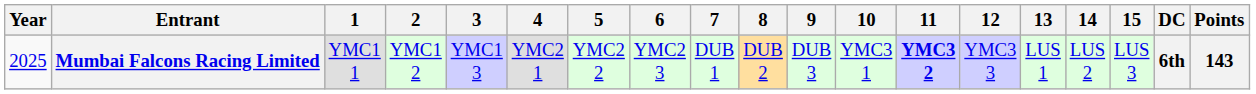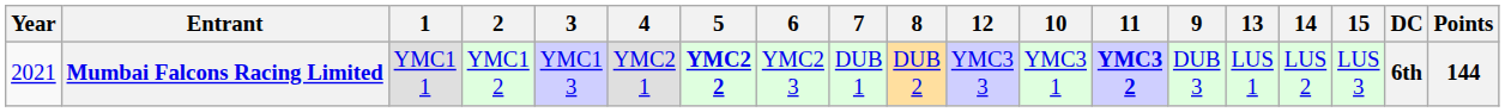columns swapped: 9 <-> 12
Mumbai Falcons Racing Limited | Year: 2025 -> 2021
Mumbai Falcons Racing Limited | 5: normal -> bold
Mumbai Falcons Racing Limited | Points: 143 -> 144
